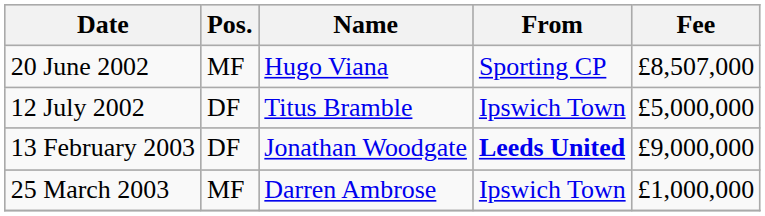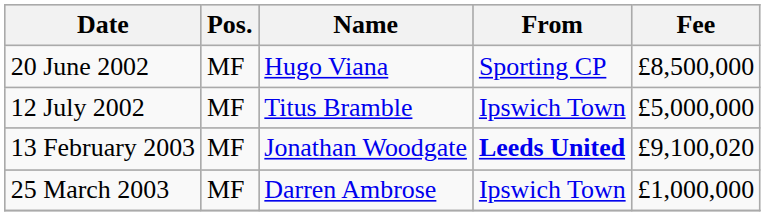20 June 2002 | Fee: £8,507,000 -> £8,500,000
12 July 2002 | Pos.: DF -> MF
13 February 2003 | Pos.: DF -> MF
13 February 2003 | Fee: £9,000,000 -> £9,100,020
